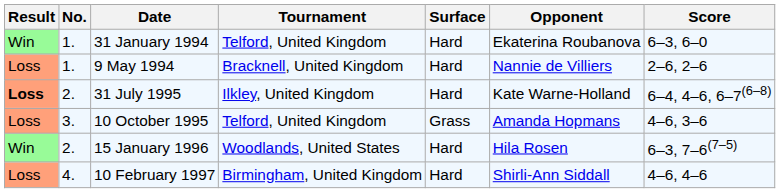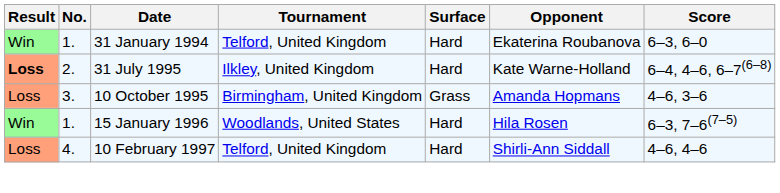- row: Loss | 1. | 9 May 1994 | Bracknell, United Kingdom | Hard | Nannie de Villiers | 2–6, 2–6
10 October 1995 | Tournament: Telford, United Kingdom -> Birmingham, United Kingdom
15 January 1996 | No.: 2. -> 1.
10 February 1997 | Tournament: Birmingham, United Kingdom -> Telford, United Kingdom
